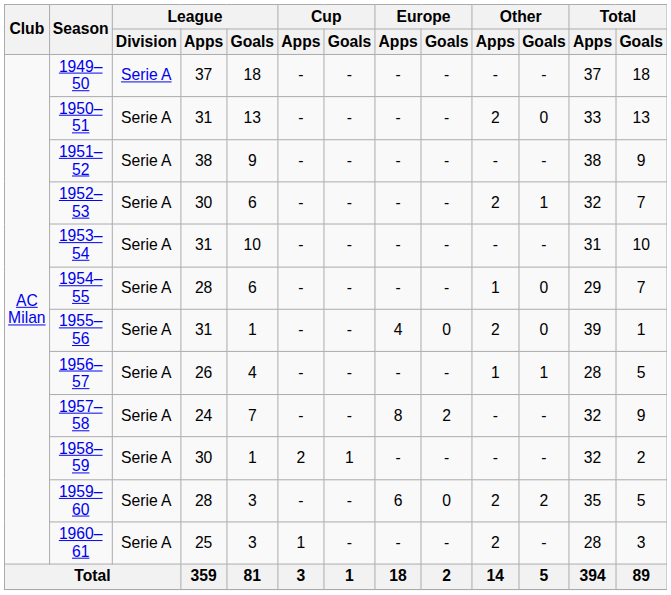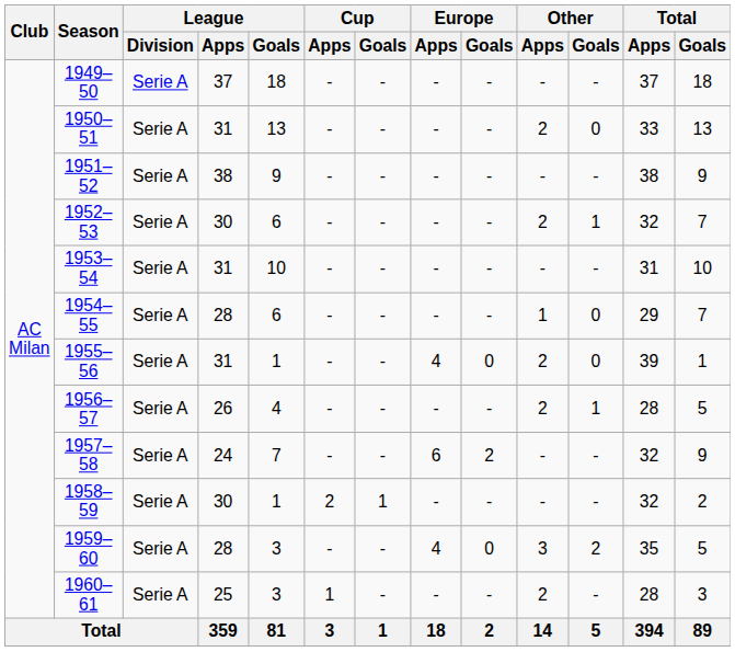1956–57 | Other / Apps: 1 -> 2
1957–58 | Europe / Apps: 8 -> 6
1959–60 | Europe / Apps: 6 -> 4
1959–60 | Other / Apps: 2 -> 3
